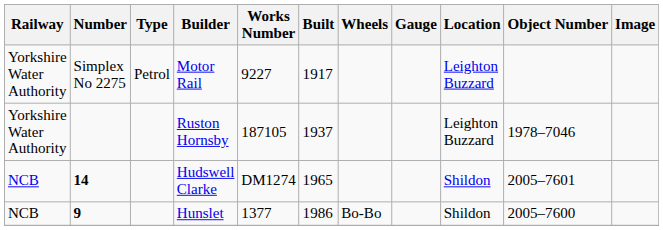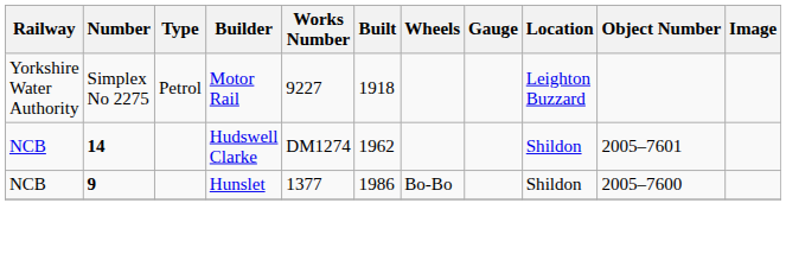Motor Rail | Built: 1917 -> 1918
- row: Yorkshire Water Authority | Ruston Hornsby | 187105 | 1937 | Leighton Buzzard | 1978–7046
Hudswell Clarke | Built: 1965 -> 1962
